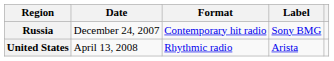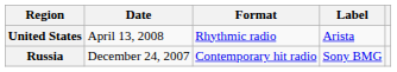rows swapped: Russia <-> United States
